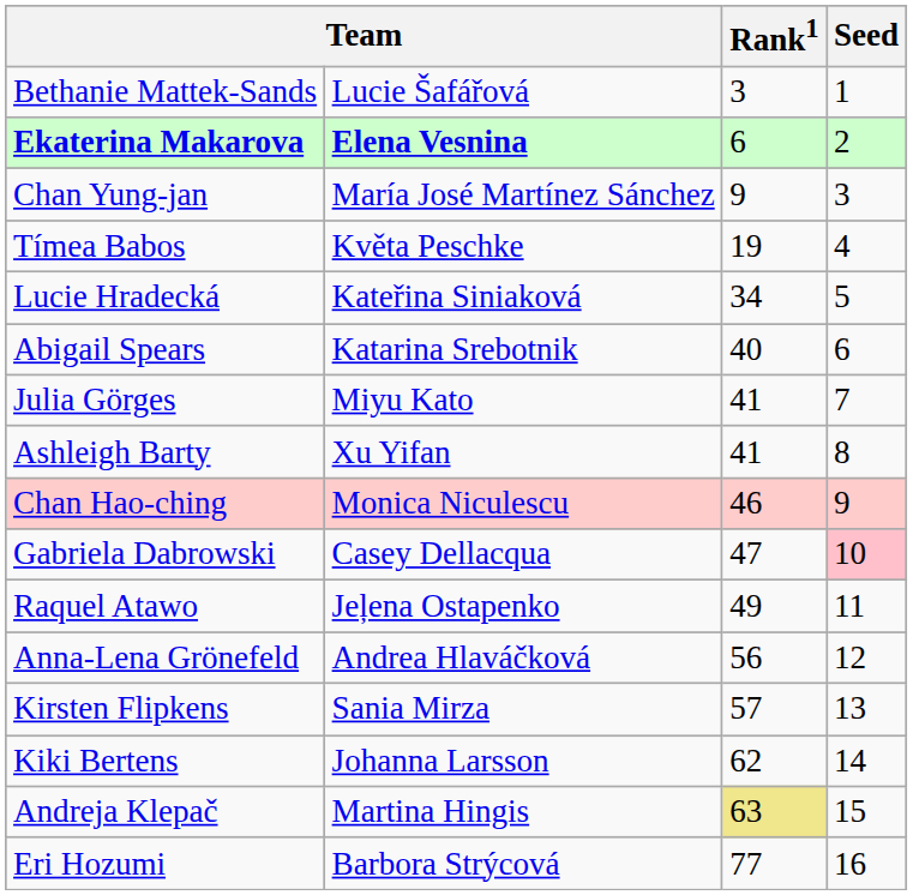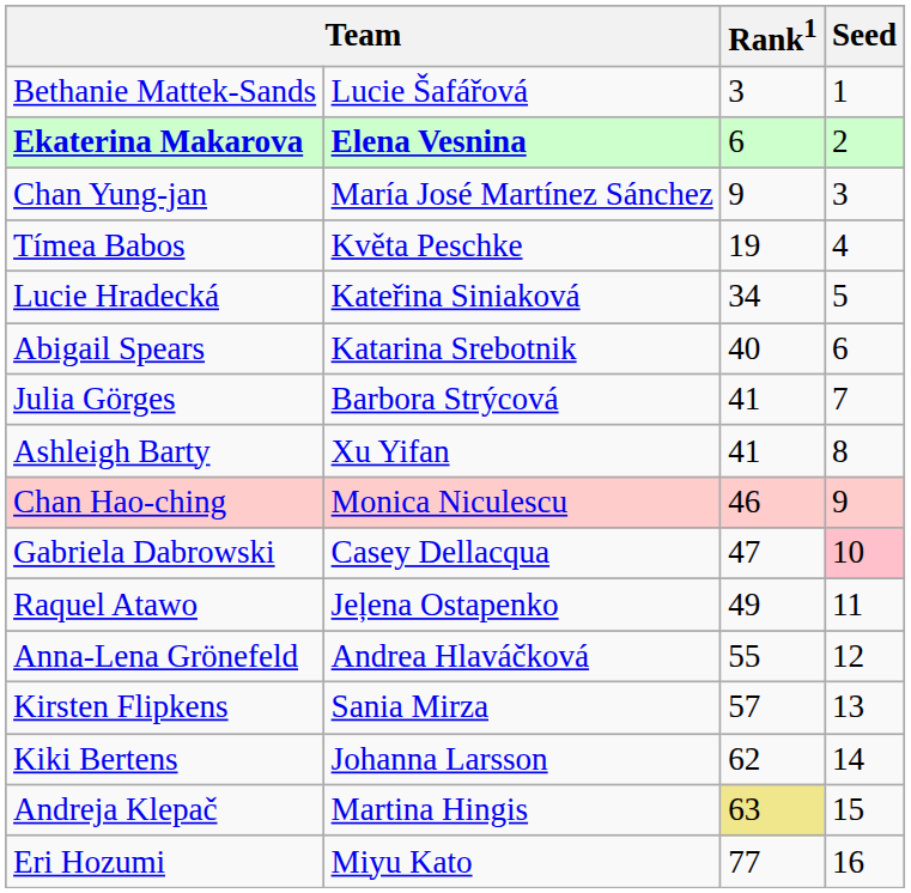Julia Görges | column 2: Miyu Kato -> Barbora Strýcová
Anna-Lena Grönefeld | Rank1: 56 -> 55
Eri Hozumi | column 2: Barbora Strýcová -> Miyu Kato
